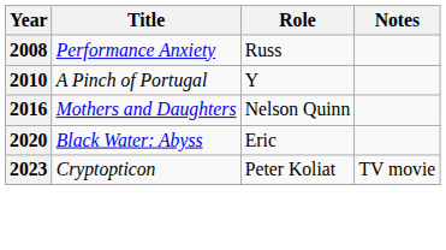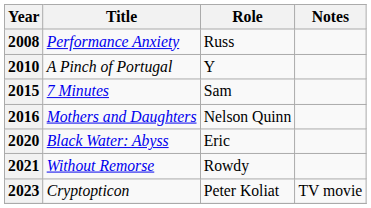+ row: 2015 | 7 Minutes | Sam
+ row: 2021 | Without Remorse | Rowdy
